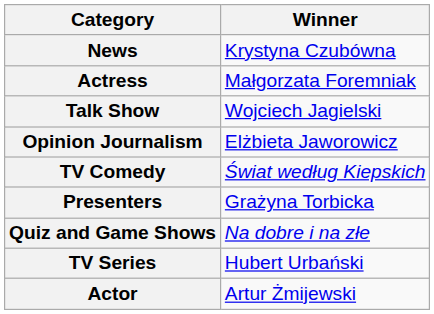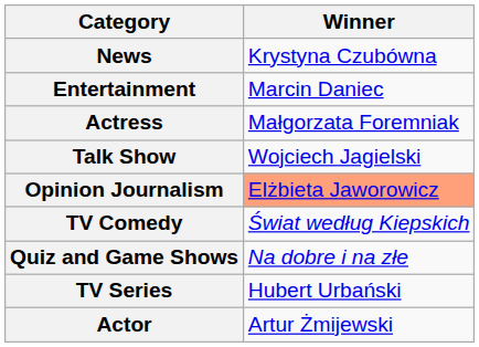+ row: Entertainment | Marcin Daniec
Opinion Journalism | Winner: no background -> lightsalmon background
- row: Presenters | Grażyna Torbicka
